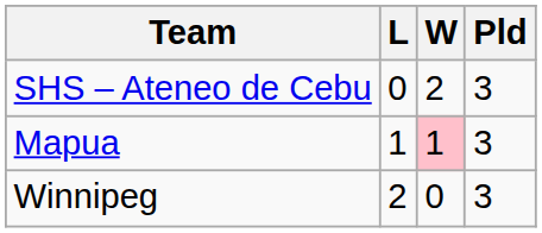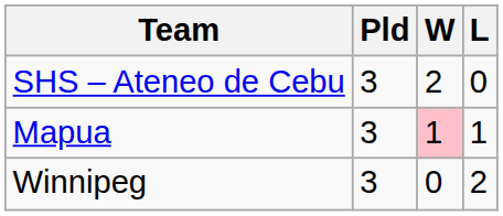columns swapped: Pld <-> L
